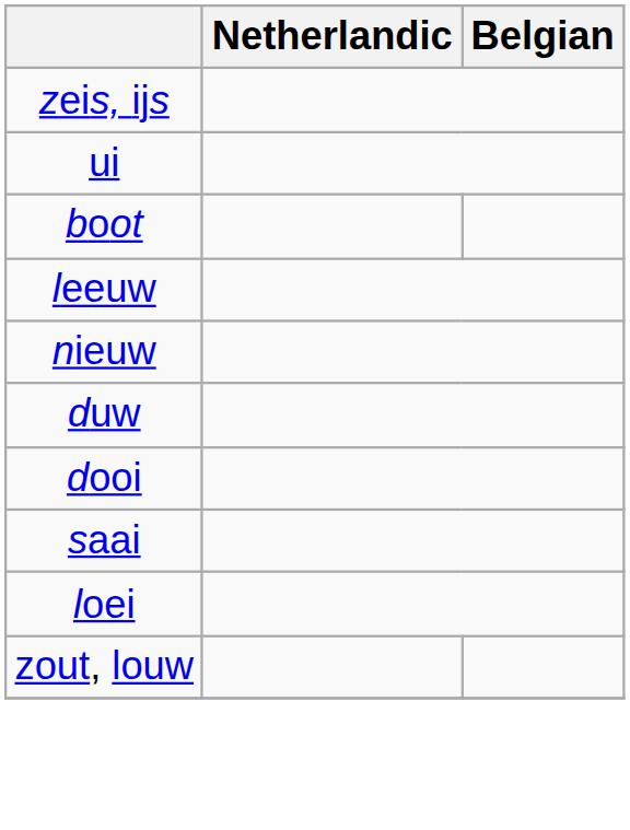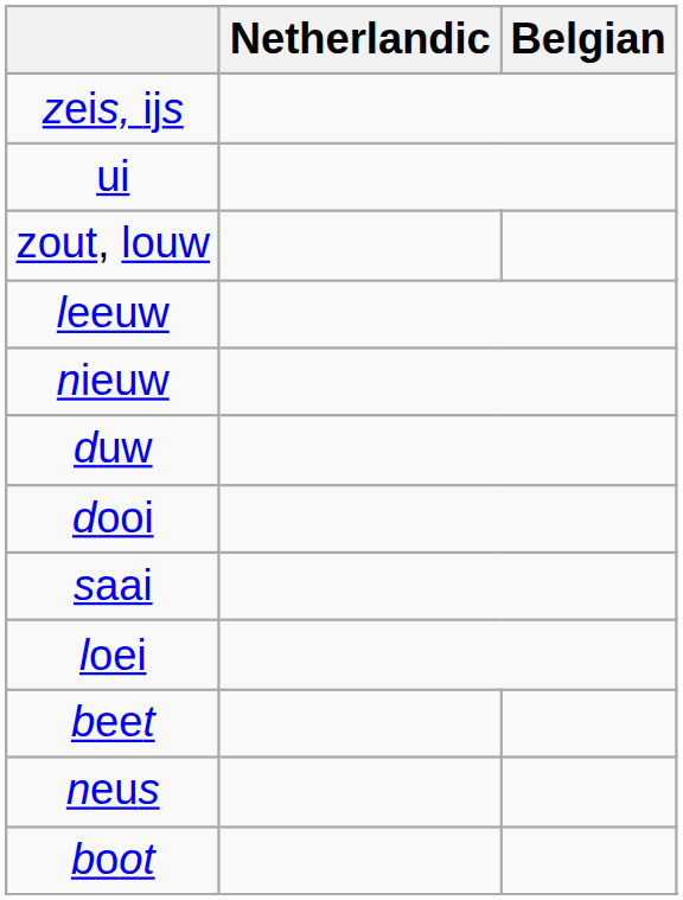rows swapped: zout, louw <-> boot
+ row: beet
+ row: neus
